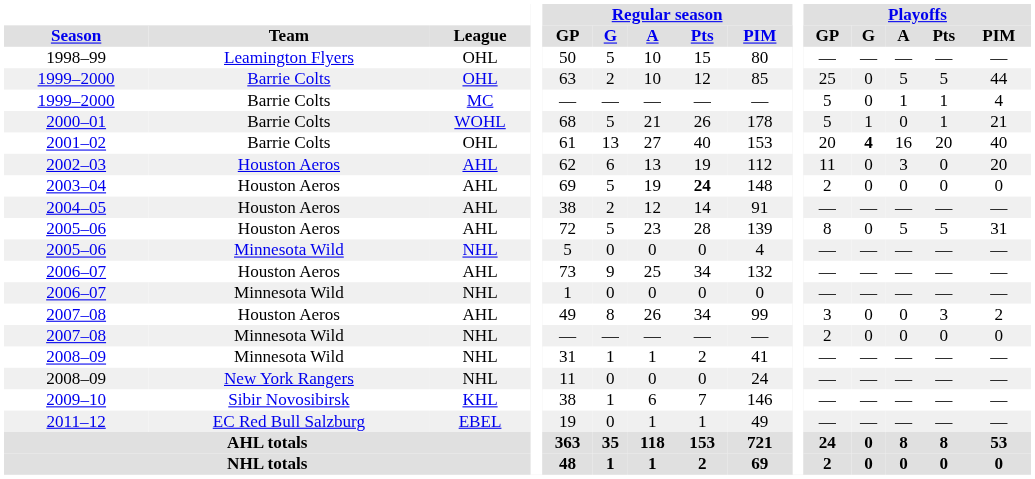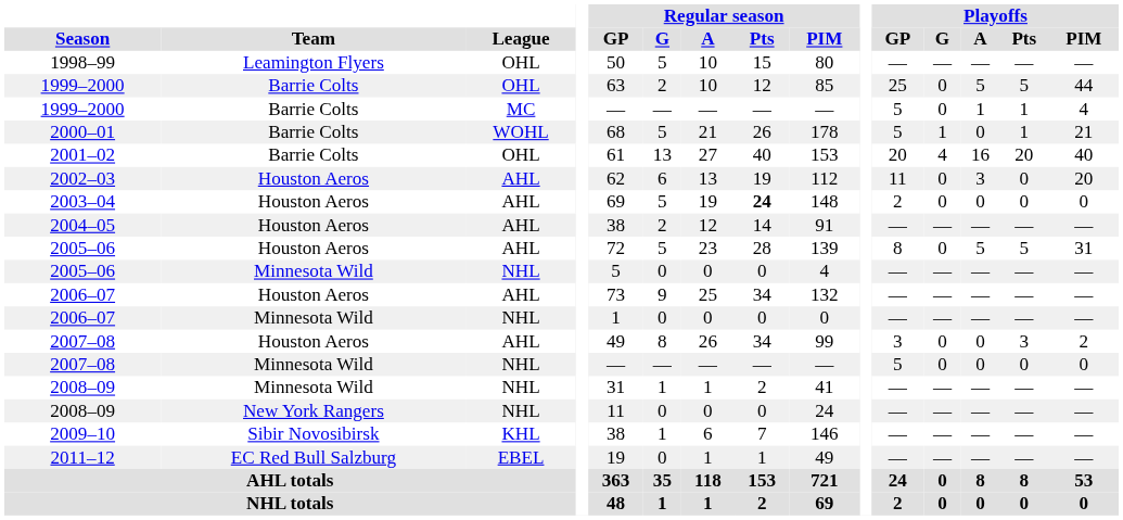2001–02 | Playoffs / G: bold -> normal
2007–08 / Minnesota Wild | Playoffs / GP: 2 -> 5
